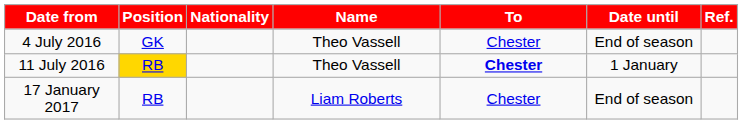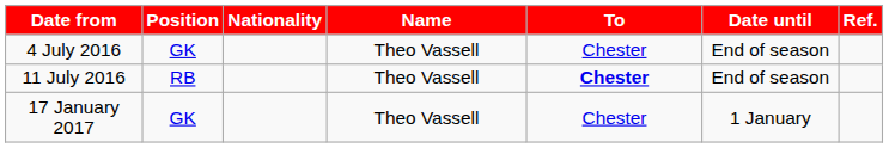11 July 2016 | Position: gold background -> no background
11 July 2016 | Date until: 1 January -> End of season
17 January 2017 | Position: RB -> GK
17 January 2017 | Name: Liam Roberts -> Theo Vassell
17 January 2017 | Date until: End of season -> 1 January
